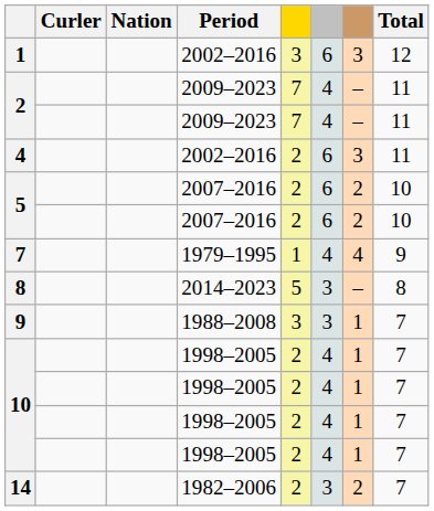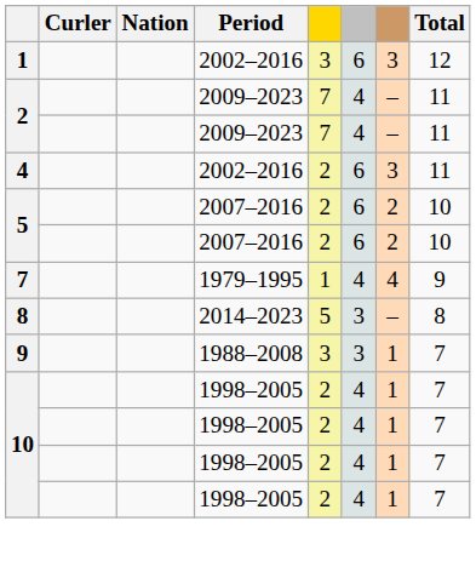- row: 14 | 1982–2006 | 2 | 3 | 2 | 7
